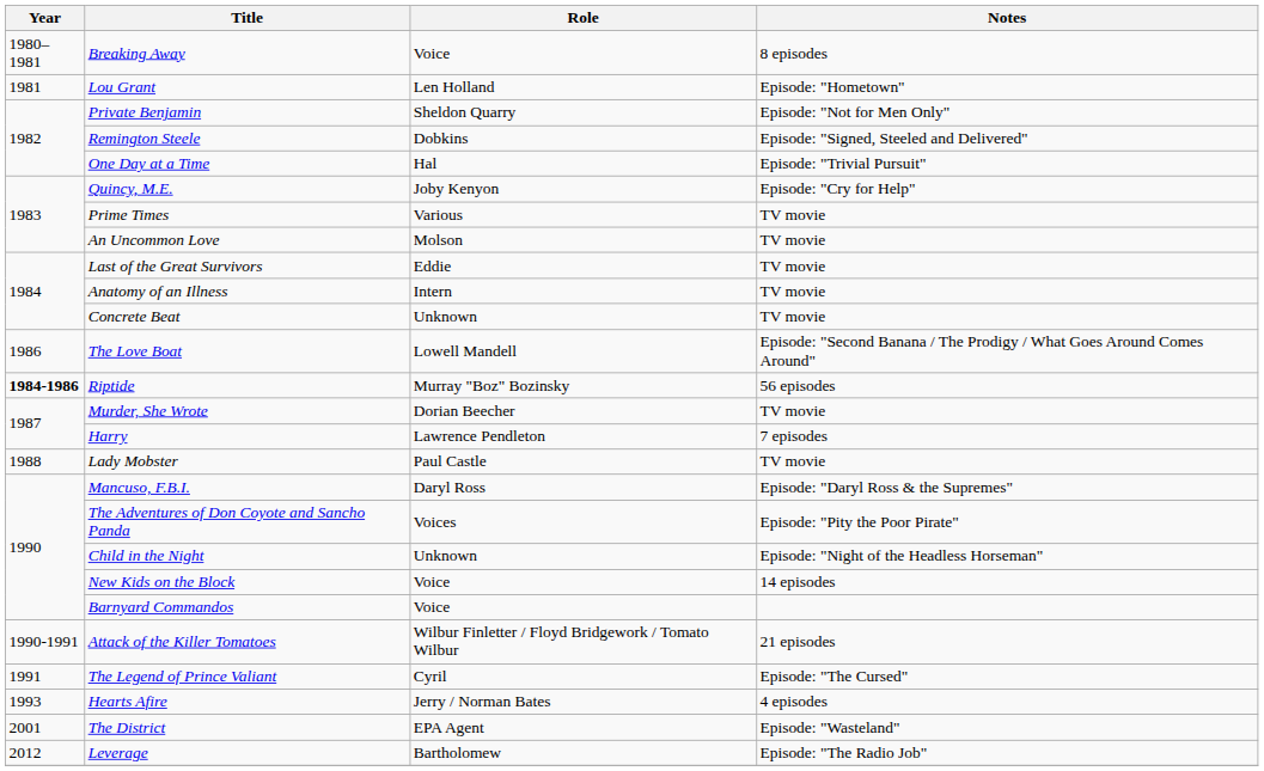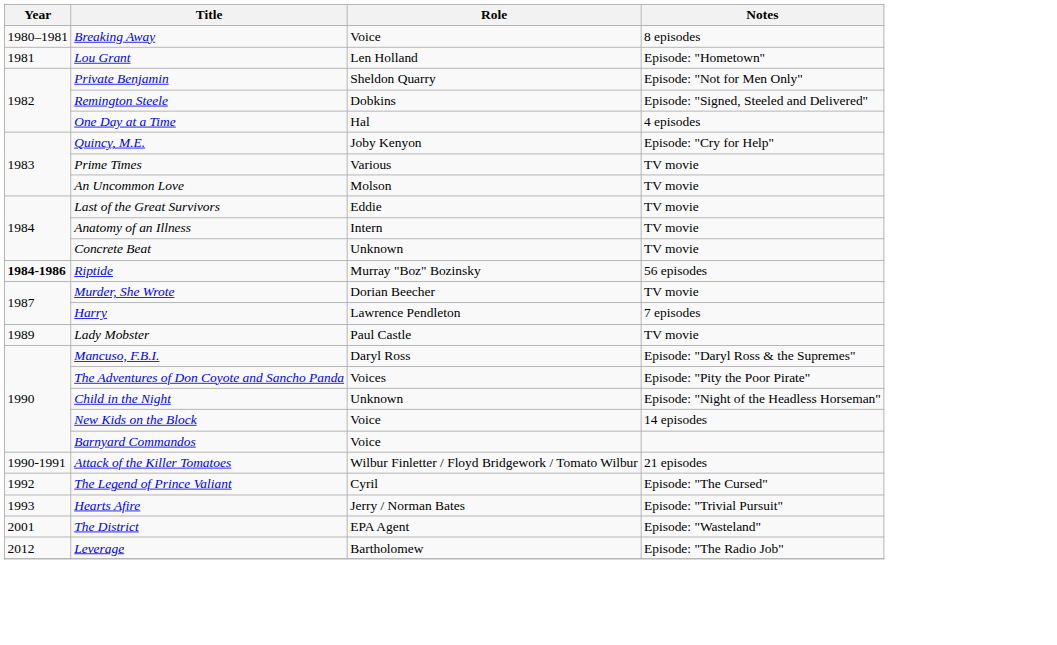One Day at a Time | Notes: Episode: "Trivial Pursuit" -> 4 episodes
- row: 1986 | The Love Boat | Lowell Mandell | Episode: "Second Banana / The Prodigy / What Goes Around Comes Around"
Lady Mobster | Year: 1988 -> 1989
The Legend of Prince Valiant | Year: 1991 -> 1992
Hearts Afire | Notes: 4 episodes -> Episode: "Trivial Pursuit"
